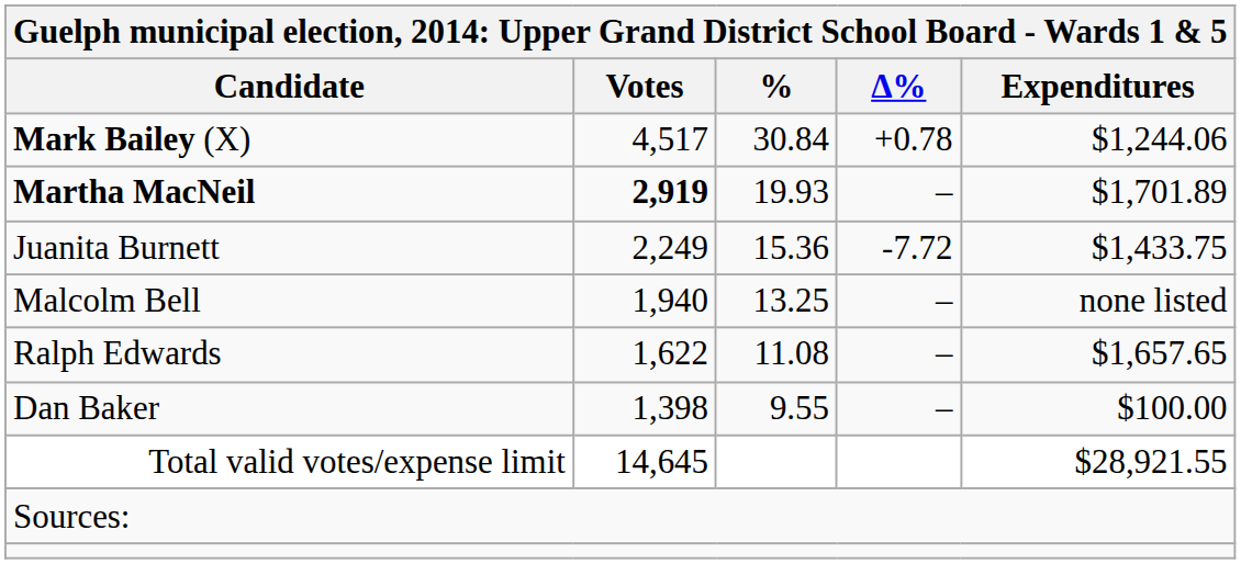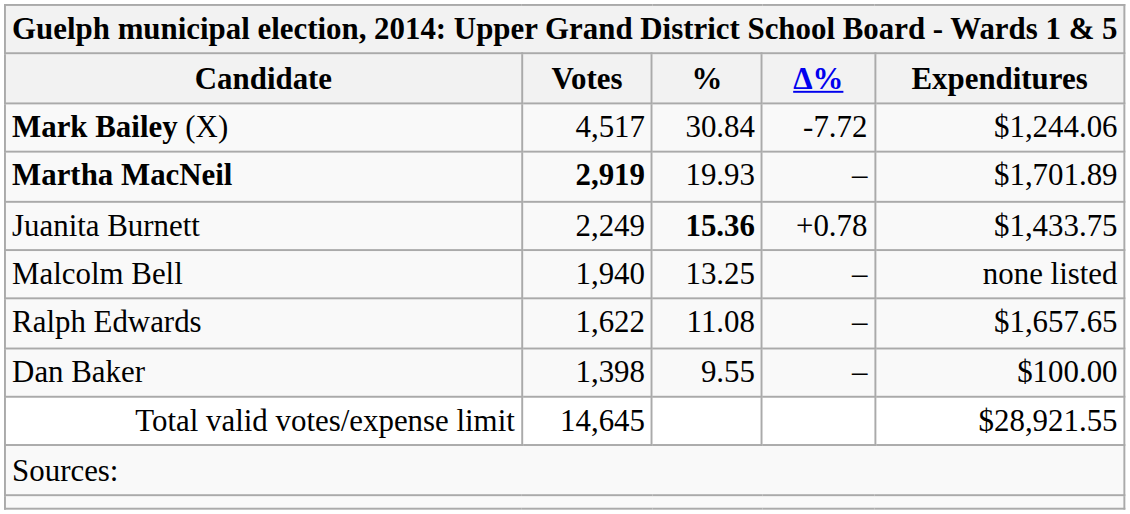Mark Bailey (X) | Δ%: +0.78 -> -7.72
Juanita Burnett | %: normal -> bold
Juanita Burnett | Δ%: -7.72 -> +0.78
